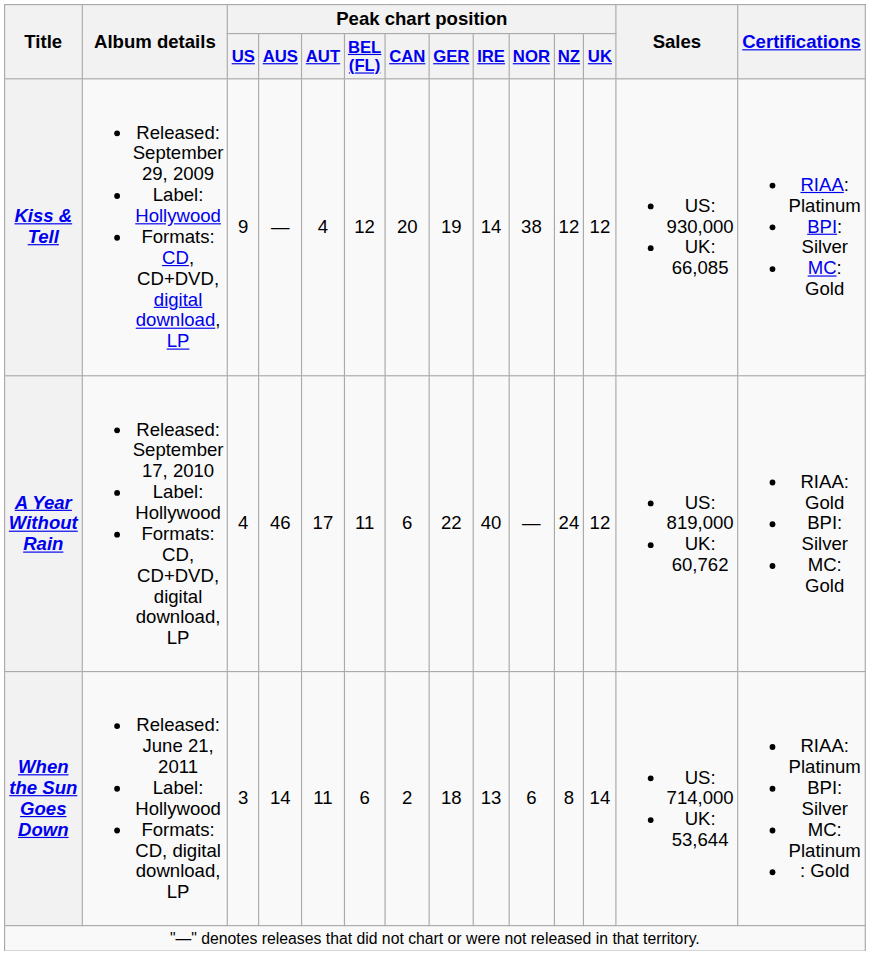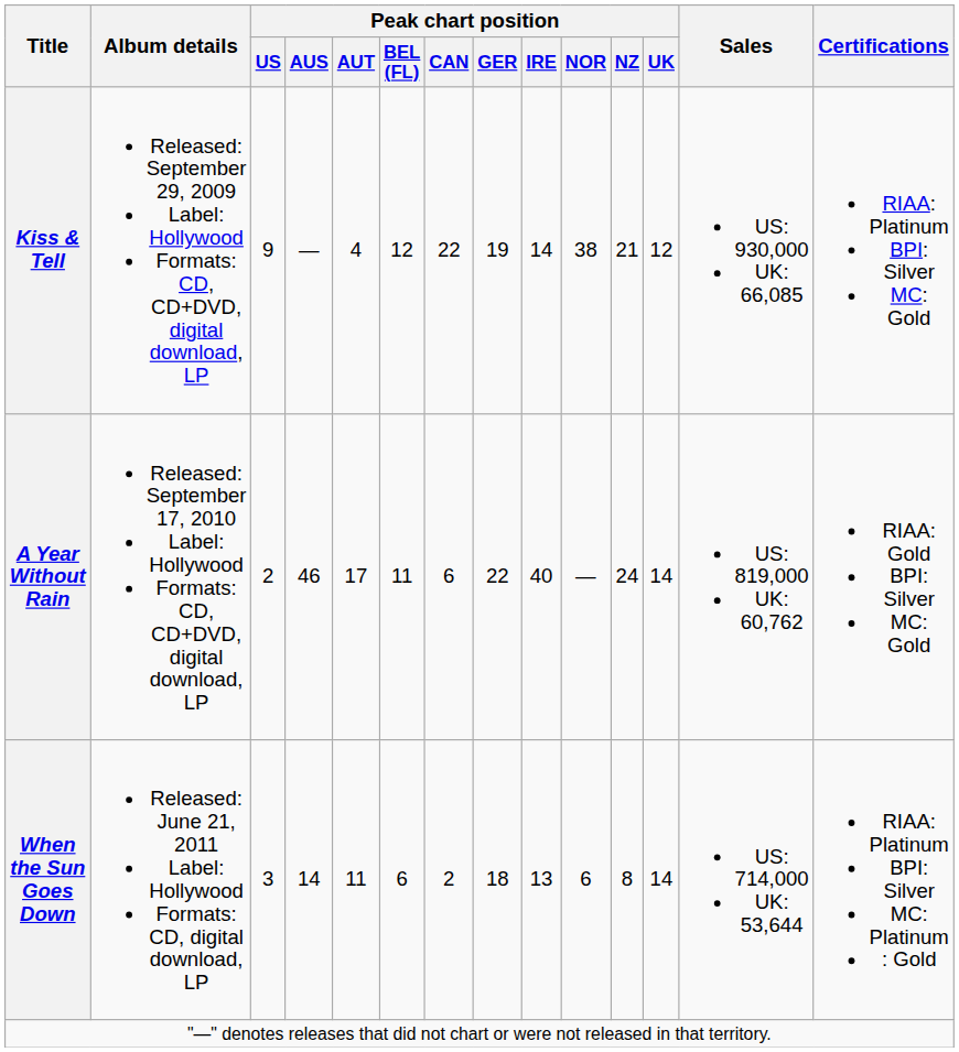Kiss & Tell | Peak chart position / CAN: 20 -> 22
Kiss & Tell | Peak chart position / NZ: 12 -> 21
A Year Without Rain | Peak chart position / US: 4 -> 2
A Year Without Rain | Peak chart position / UK: 12 -> 14
